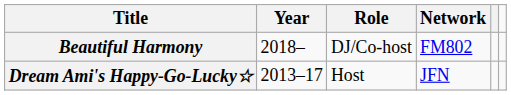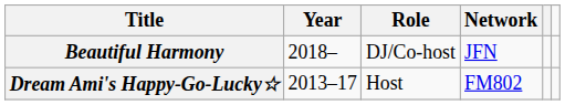Beautiful Harmony | Network: FM802 -> JFN
Dream Ami's Happy-Go-Lucky☆ | Network: JFN -> FM802
